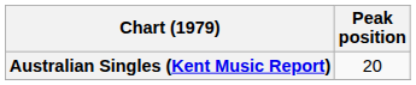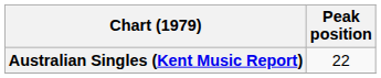Australian Singles (Kent Music Report) | Peak position: 20 -> 22
